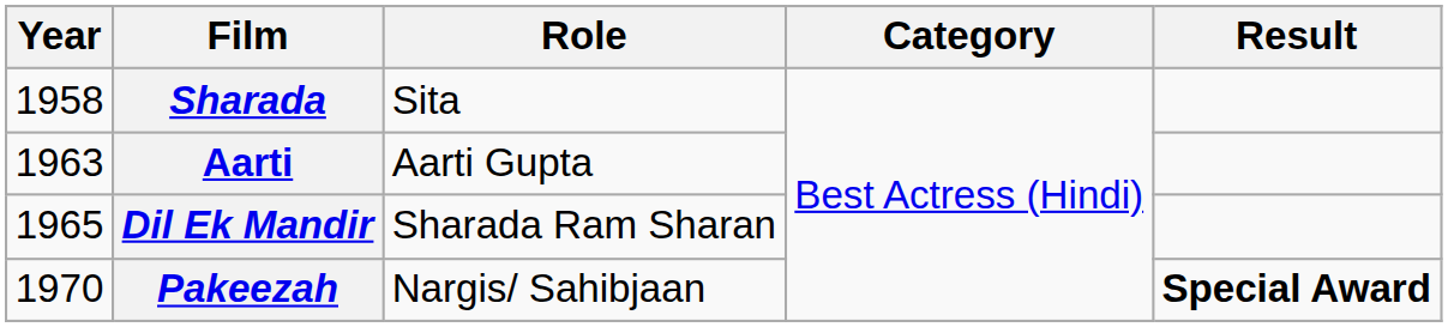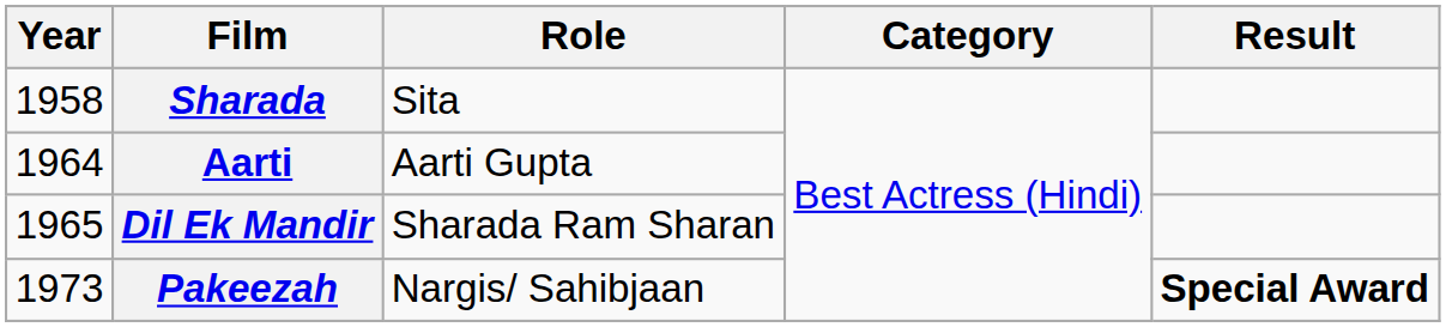Aarti | Year: 1963 -> 1964
Pakeezah | Year: 1970 -> 1973
